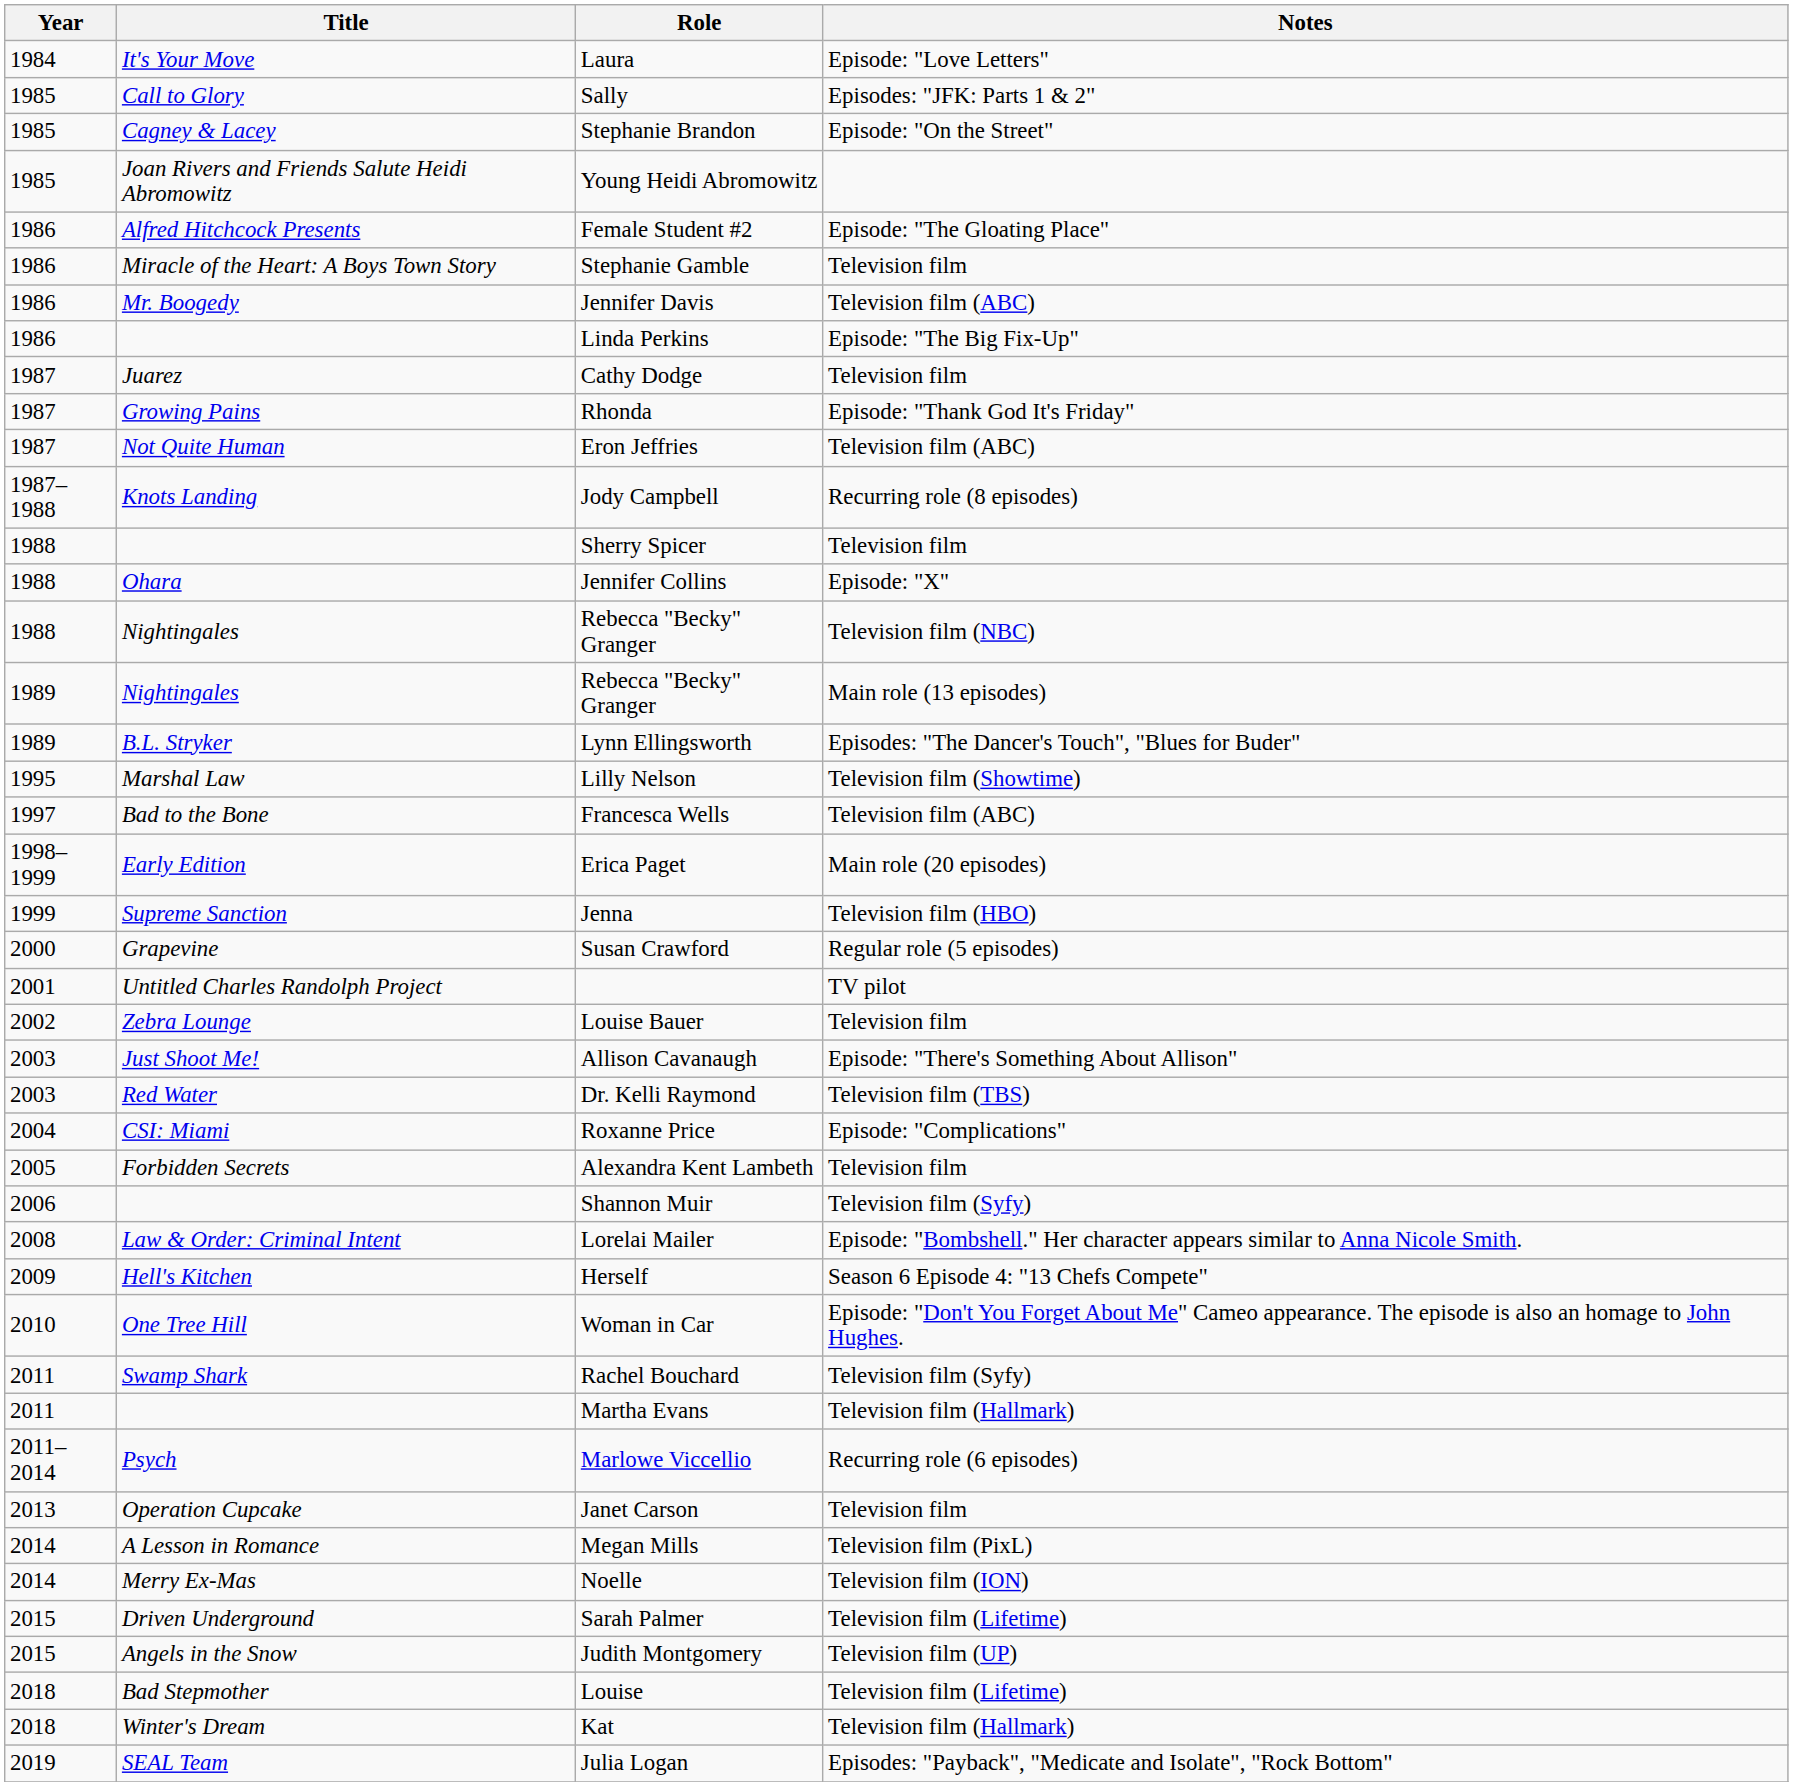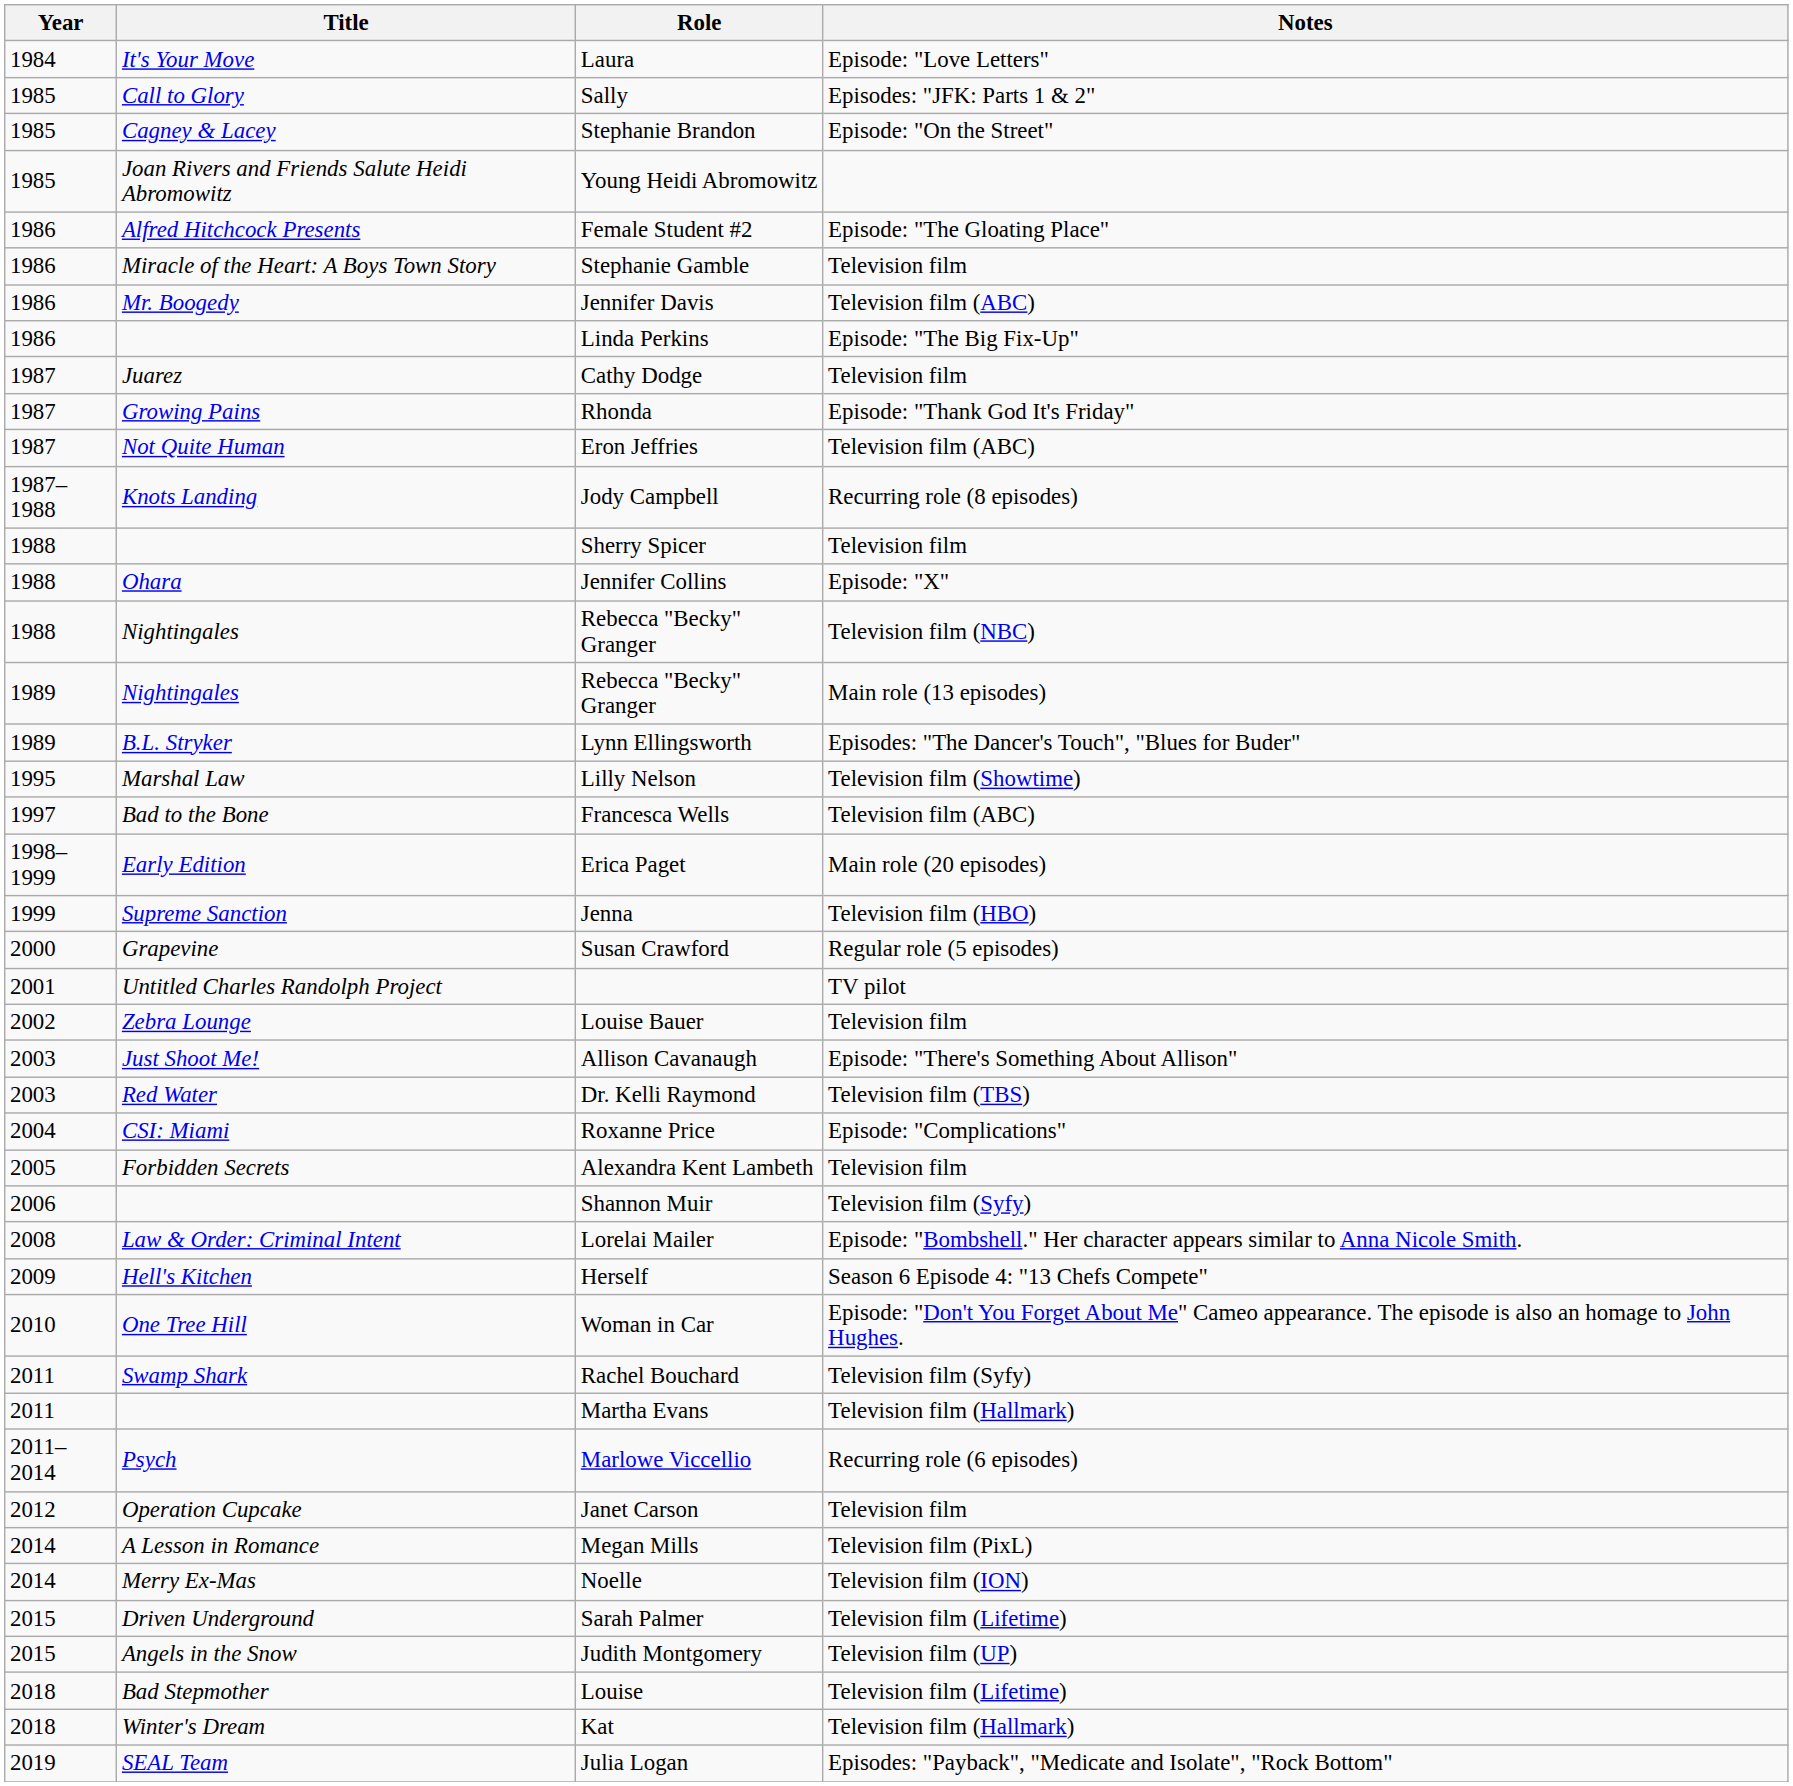Janet Carson | Year: 2013 -> 2012
